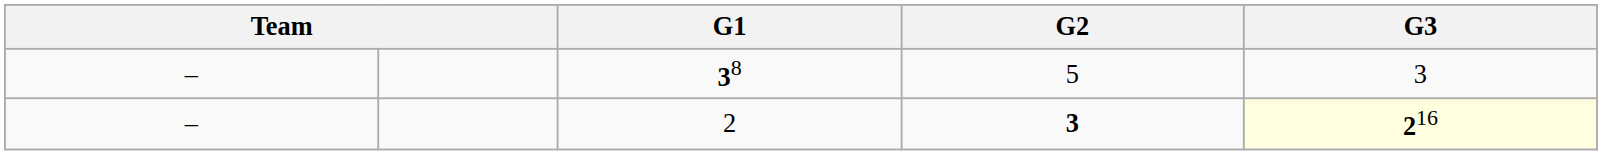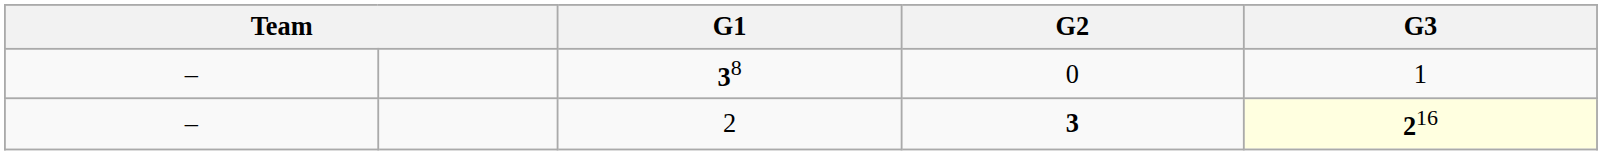38 | G2: 5 -> 0
38 | G3: 3 -> 1
